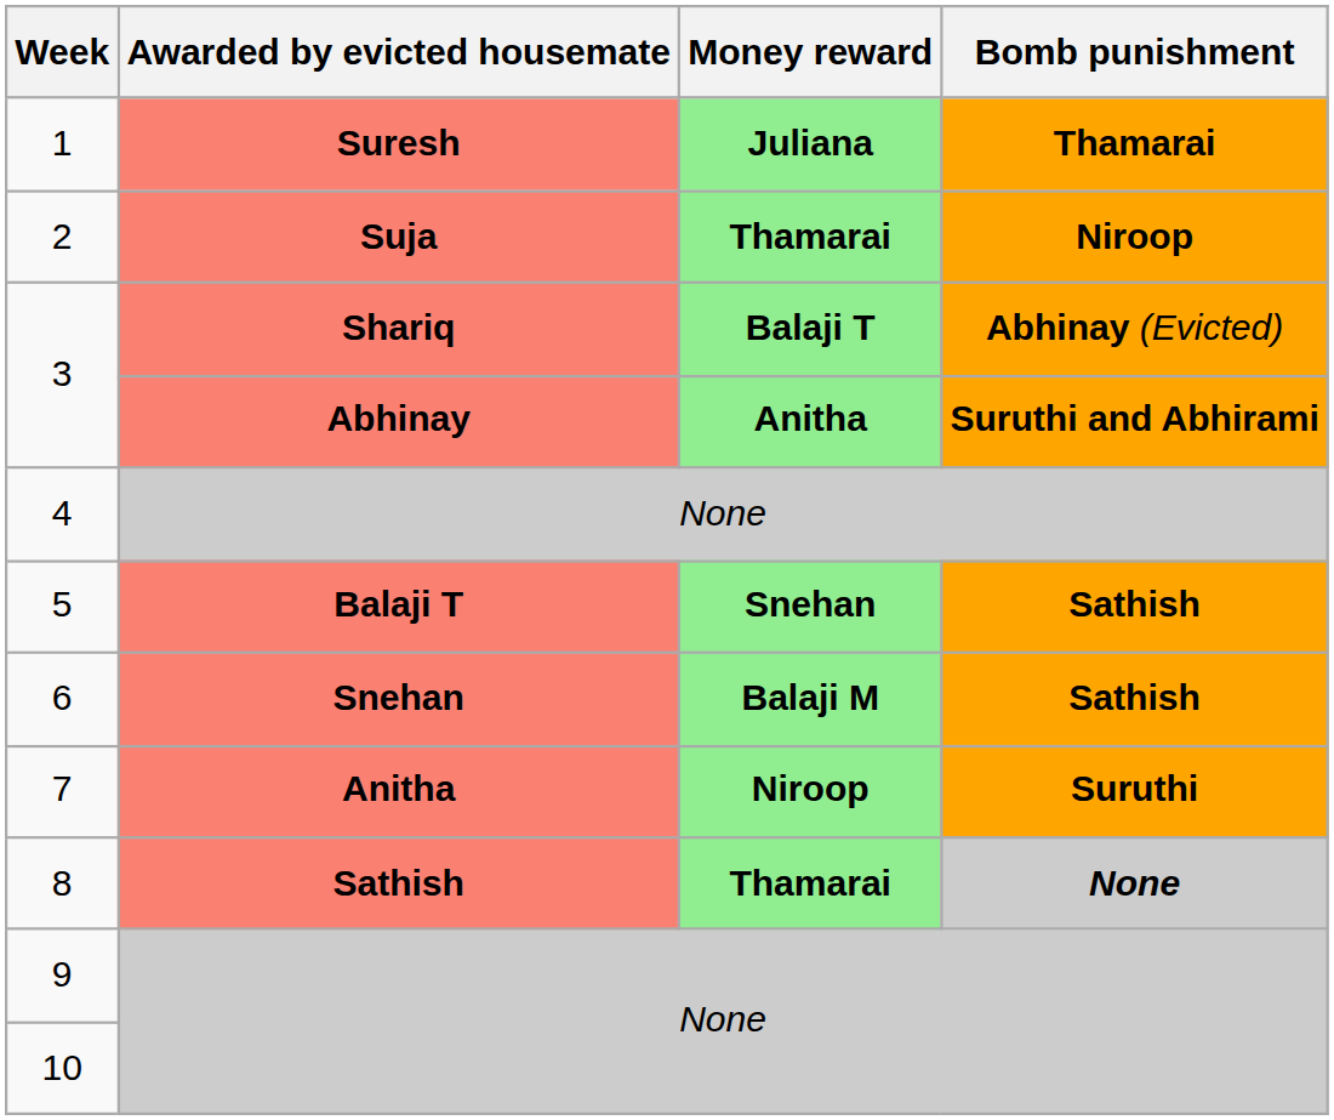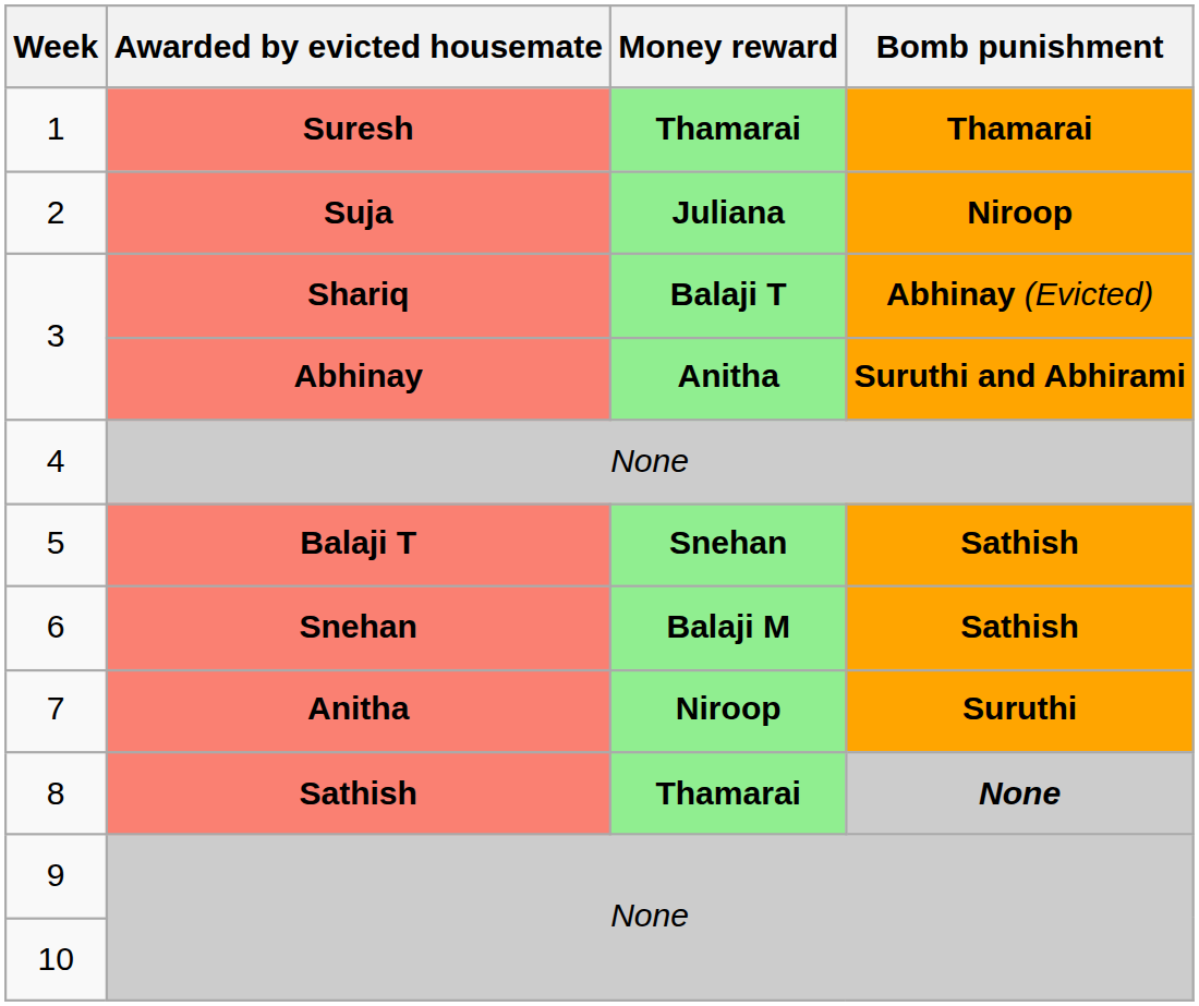1 | Money reward: Juliana -> Thamarai
2 | Money reward: Thamarai -> Juliana
